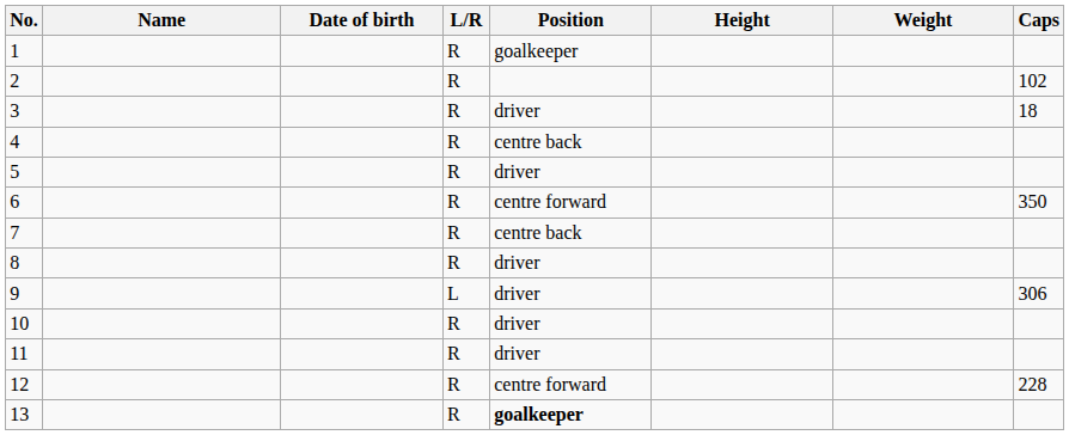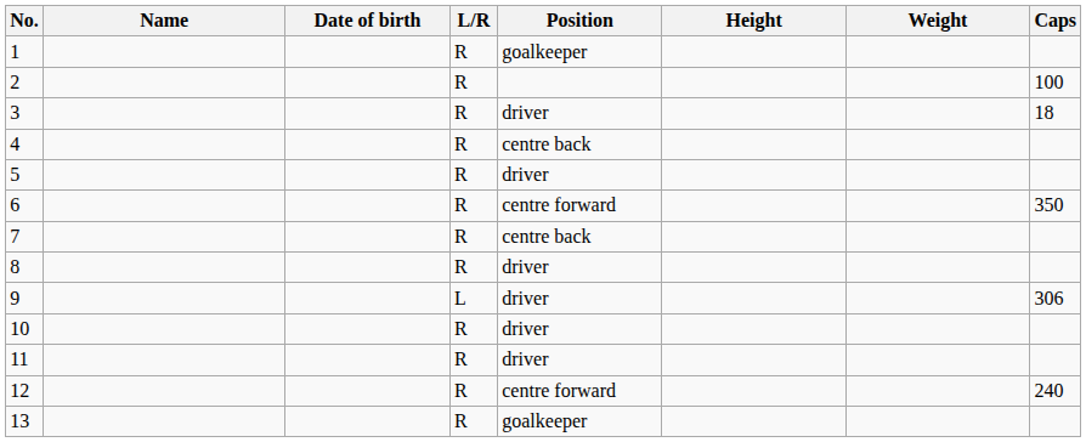2 | Caps: 102 -> 100
12 | Caps: 228 -> 240
13 | Position: bold -> normal
